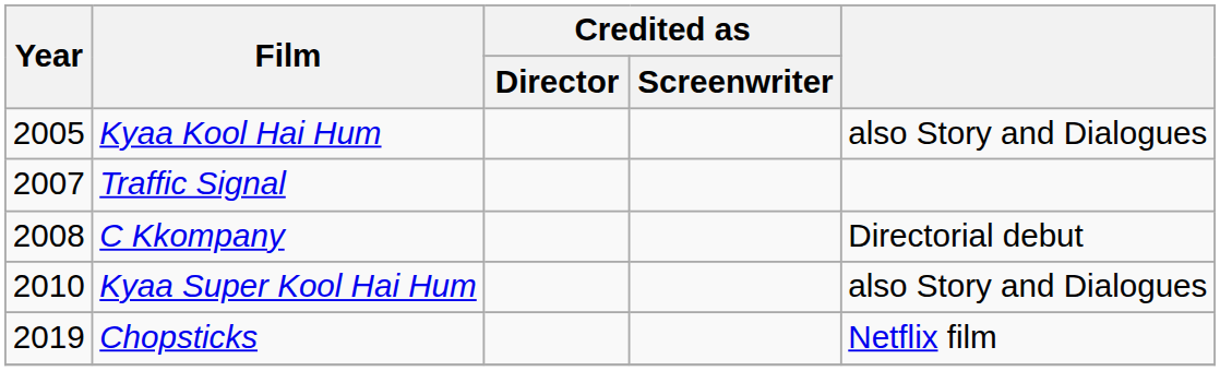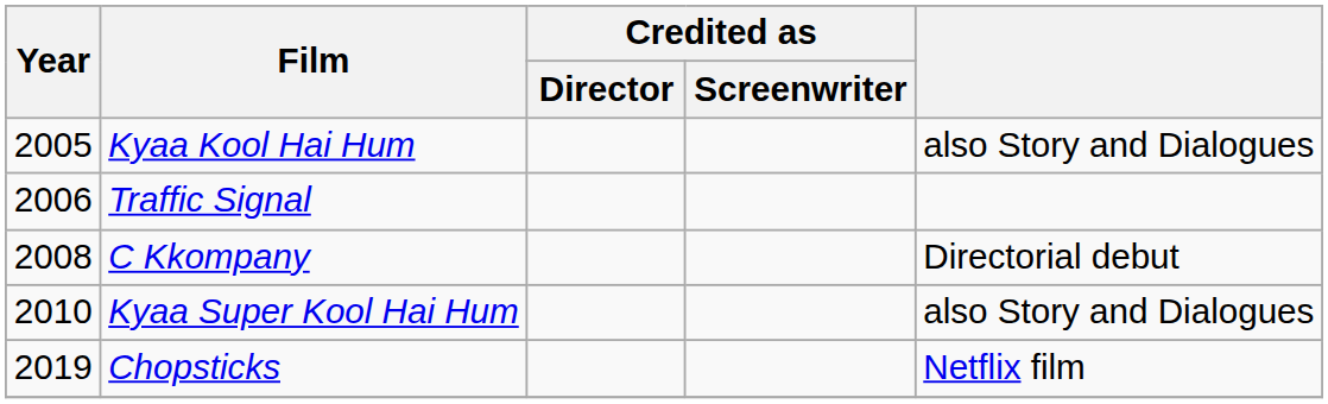Traffic Signal | Year: 2007 -> 2006
